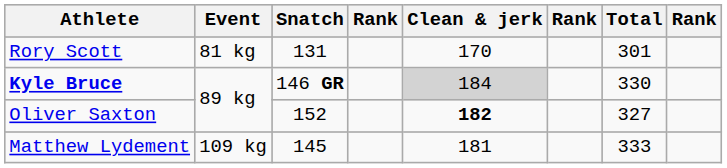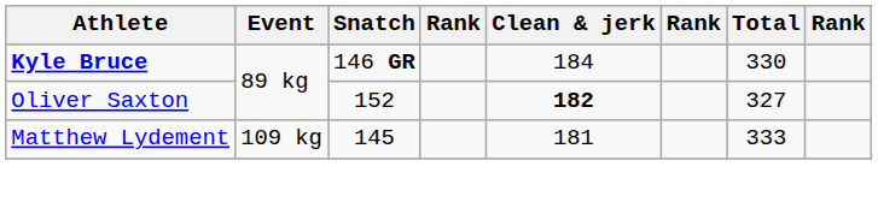- row: Rory Scott | 81 kg | 131 | 170 | 301
Kyle Bruce | Clean & jerk: lightgrey background -> no background
